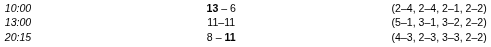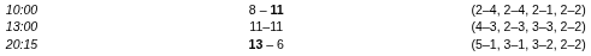10:00 | column 3: 13 – 6 -> 8 – 11
13:00 | column 5: (5–1, 3–1, 3–2, 2–2) -> (4–3, 2–3, 3–3, 2–2)
20:15 | column 3: 8 – 11 -> 13 – 6
20:15 | column 5: (4–3, 2–3, 3–3, 2–2) -> (5–1, 3–1, 3–2, 2–2)
